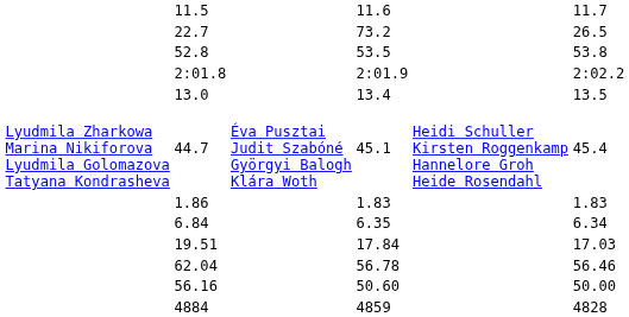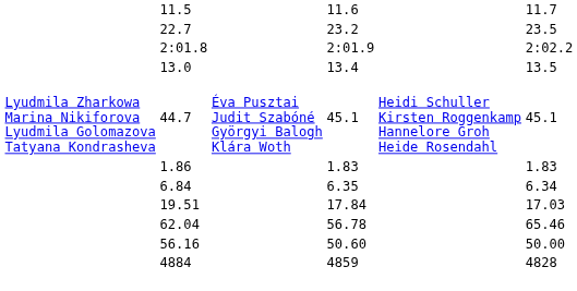22.7 | column 5: 73.2 -> 23.2
22.7 | column 7: 26.5 -> 23.5
- row: 52.8 | 53.5 | 53.8
44.7 | column 7: 45.4 -> 45.1
62.04 | column 7: 56.46 -> 65.46
